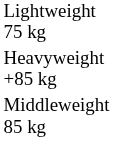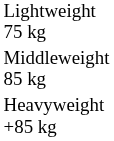rows swapped: Middleweight 85 kg <-> Heavyweight +85 kg
